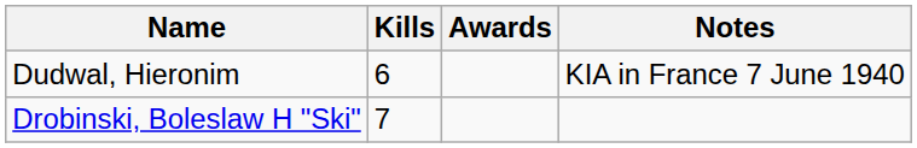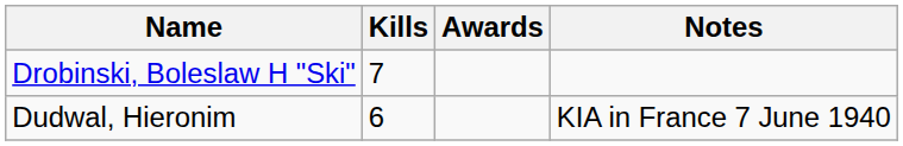rows swapped: Drobinski, Boleslaw H "Ski" <-> Dudwal, Hieronim
